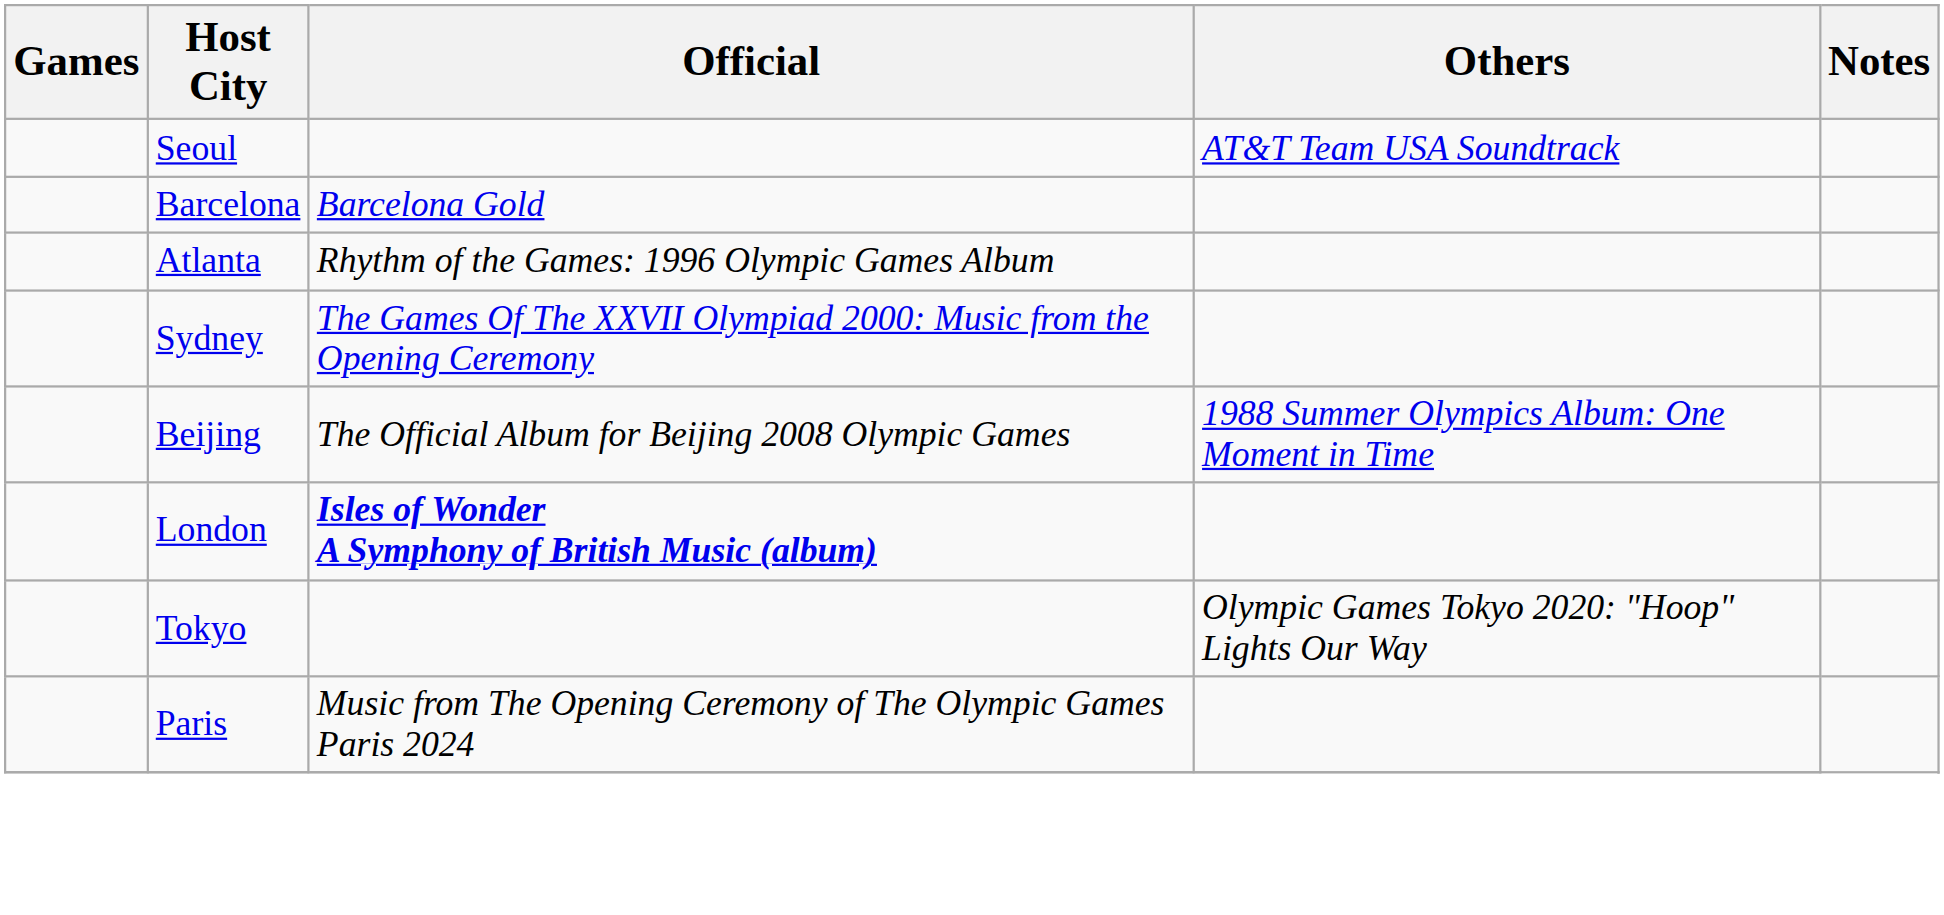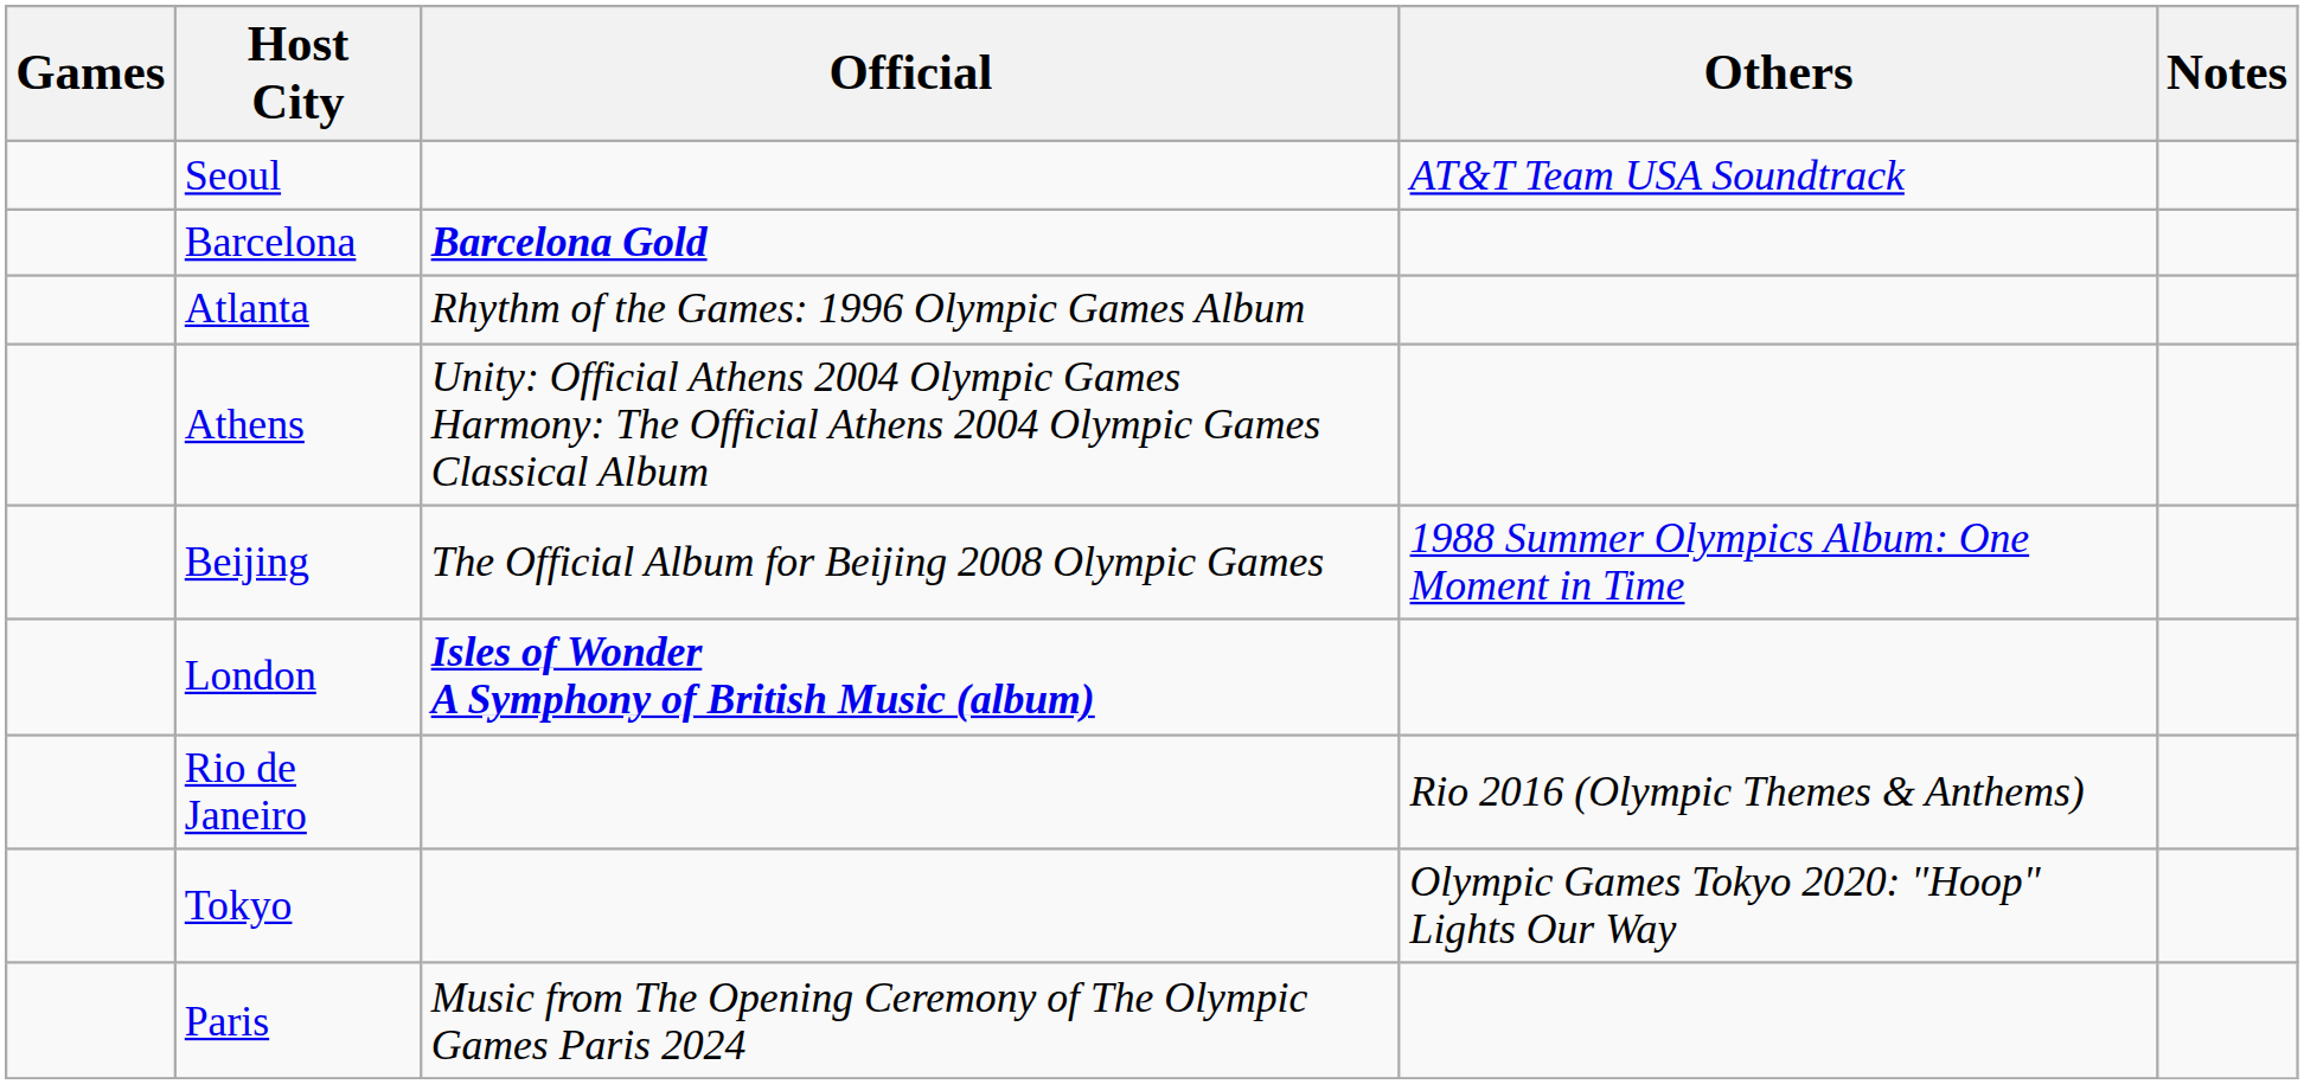Barcelona | Official: normal -> bold
- row: Sydney | The Games Of The XXVII Olympiad 2000: Music from the Opening Ceremony
+ row: Athens | Unity: Official Athens 2004 Olympic Games Harmony: The Official Athens 2004 Olympic Games Classical Album
+ row: Rio de Janeiro | Rio 2016 (Olympic Themes & Anthems)
